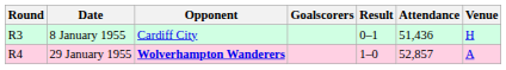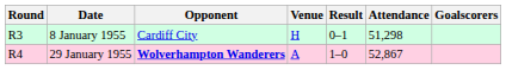columns swapped: Venue <-> Goalscorers
8 January 1955 | Attendance: 51,436 -> 51,298
29 January 1955 | Attendance: 52,857 -> 52,867
